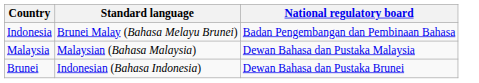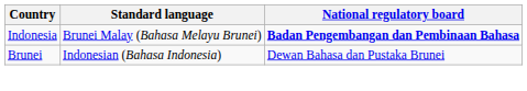Indonesia | National regulatory board: normal -> bold
- row: Malaysia | Malaysian (Bahasa Malaysia) | Dewan Bahasa dan Pustaka Malaysia
